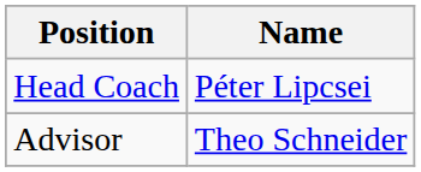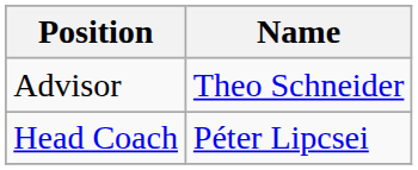rows swapped: Head Coach <-> Advisor
